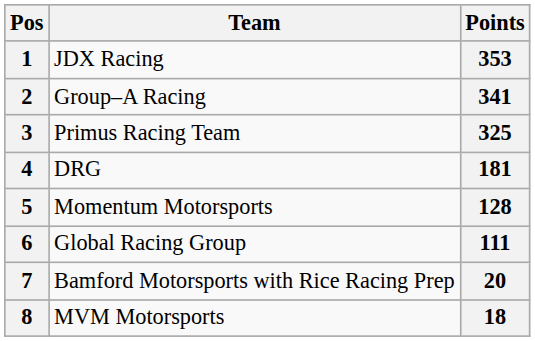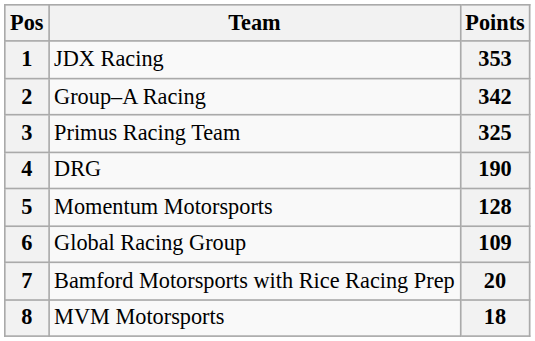2 | Points: 341 -> 342
4 | Points: 181 -> 190
6 | Points: 111 -> 109
